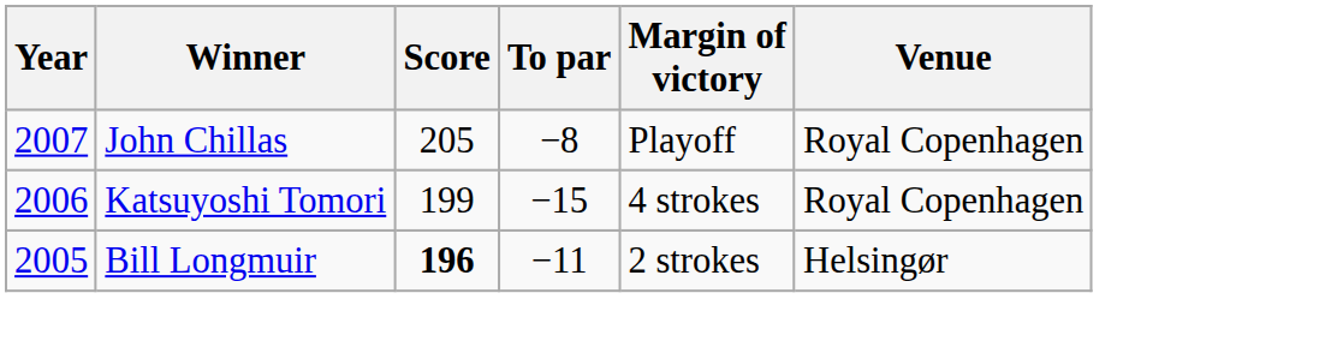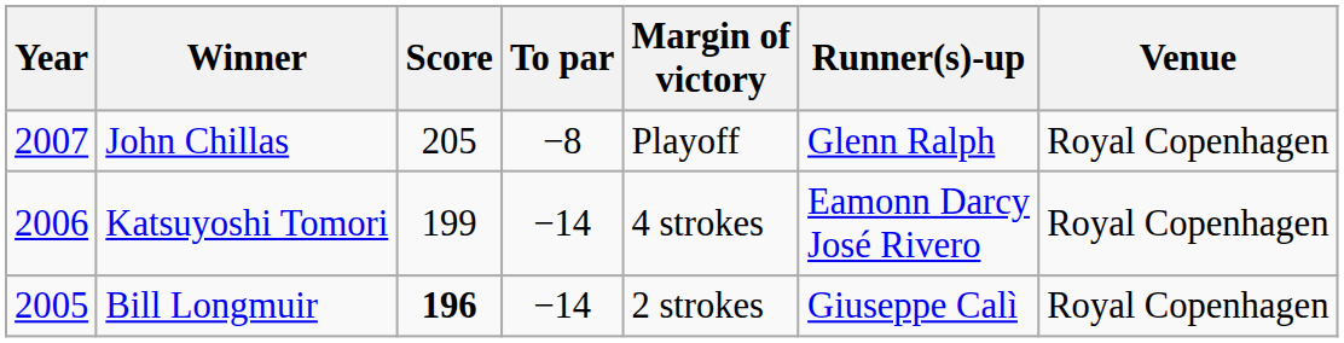+ column: Runner(s)-up | Glenn Ralph | Eamonn Darcy José Rivero | Giuseppe Calì
Katsuyoshi Tomori | To par: −15 -> −14
Bill Longmuir | To par: −11 -> −14
Bill Longmuir | Venue: Helsingør -> Royal Copenhagen
